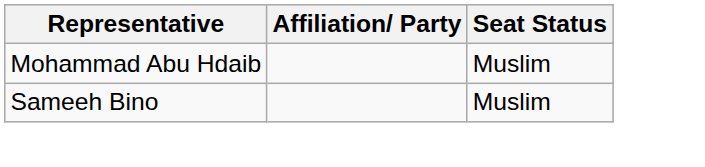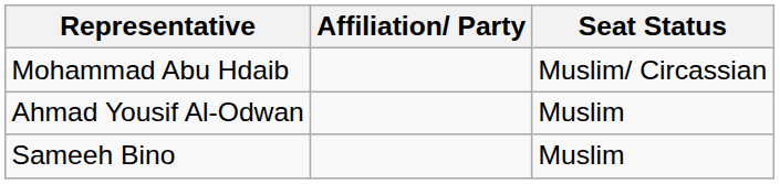Mohammad Abu Hdaib | Seat Status: Muslim -> Muslim/ Circassian
+ row: Ahmad Yousif Al-Odwan | Muslim
